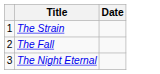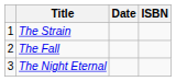+ column: ISBN
